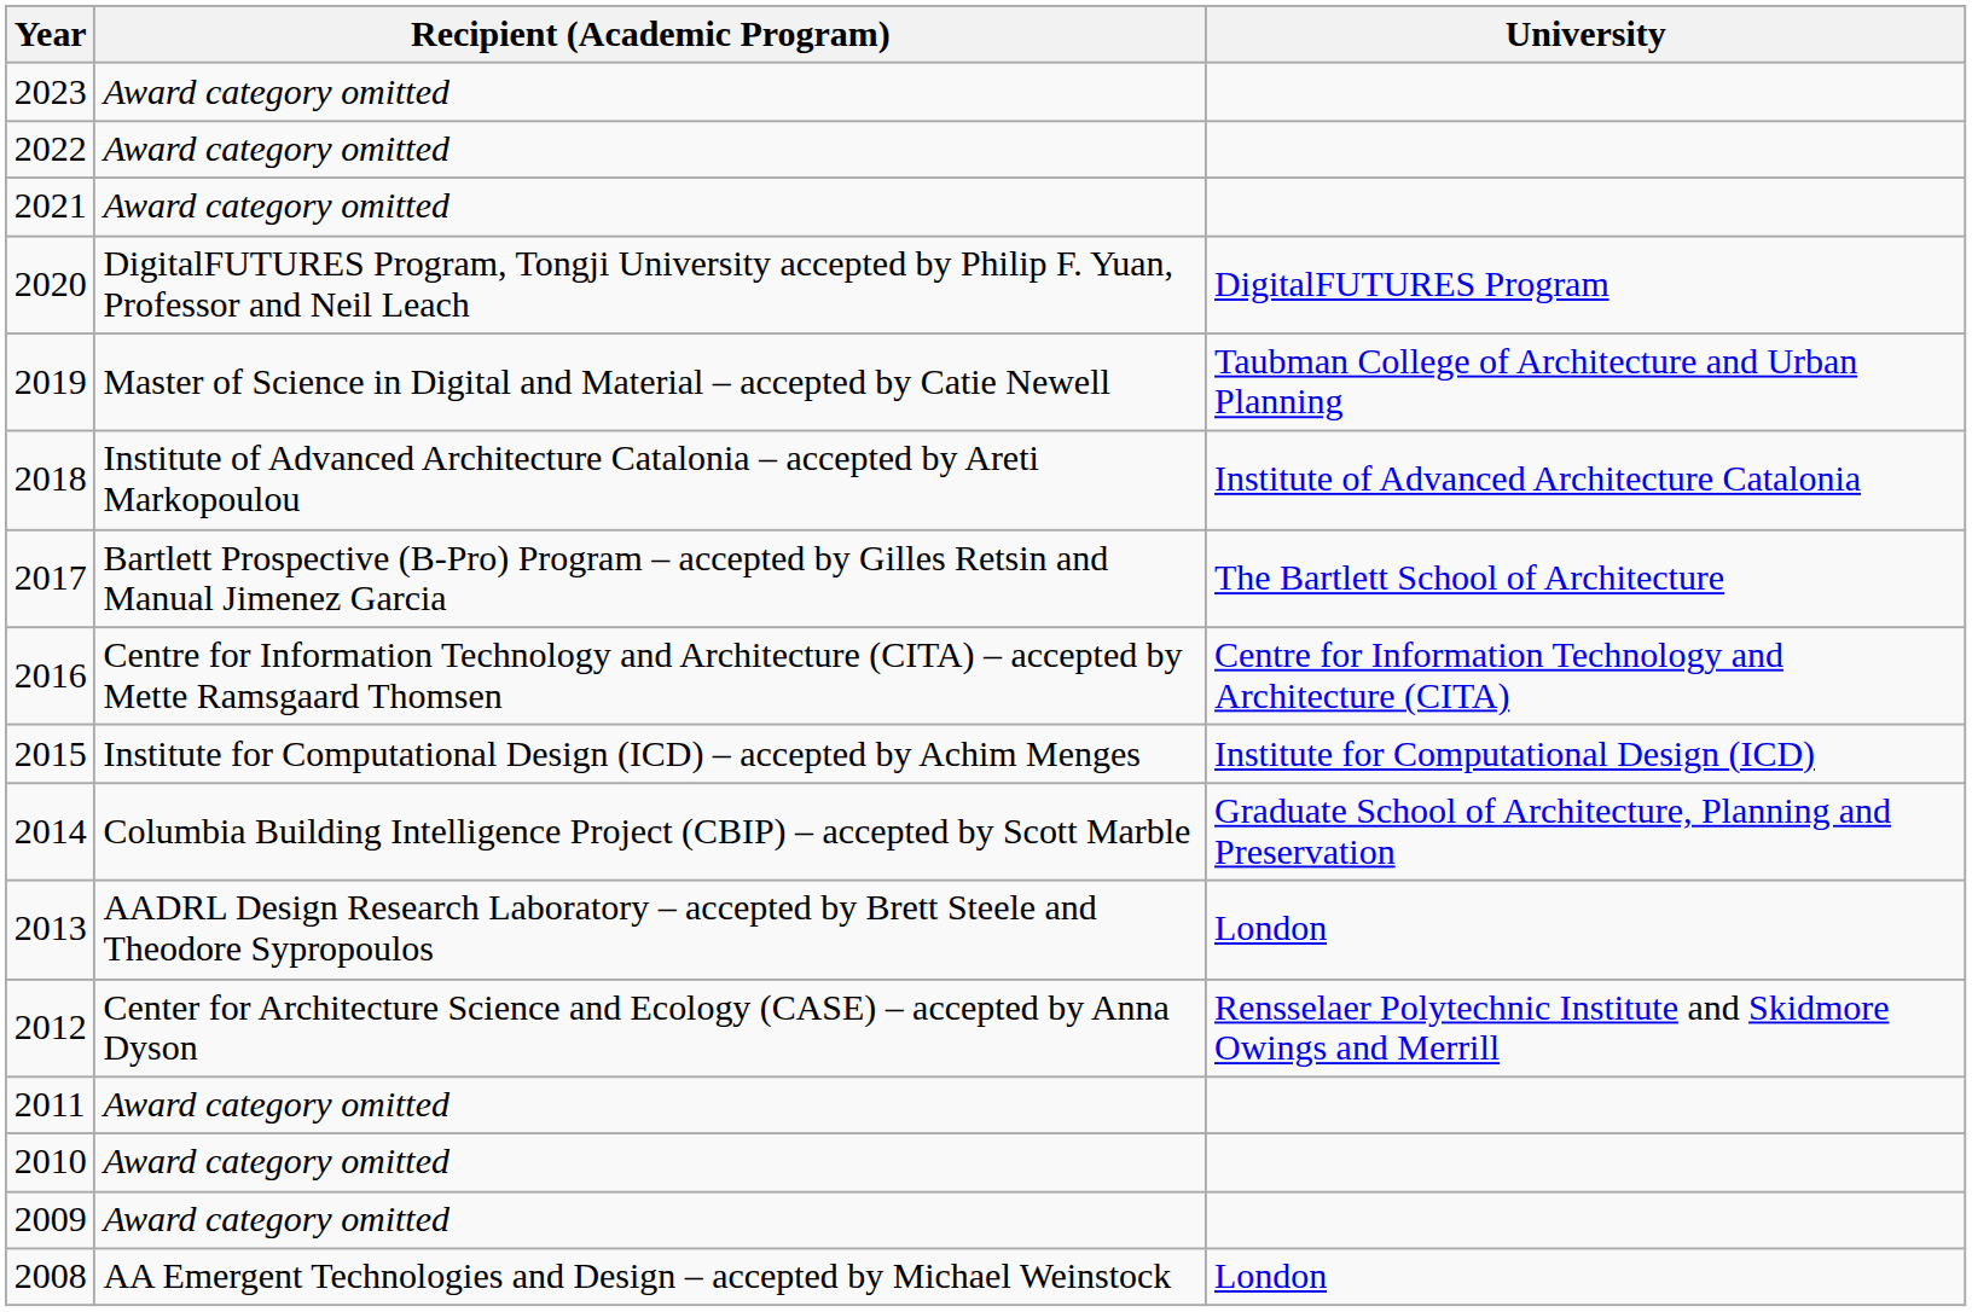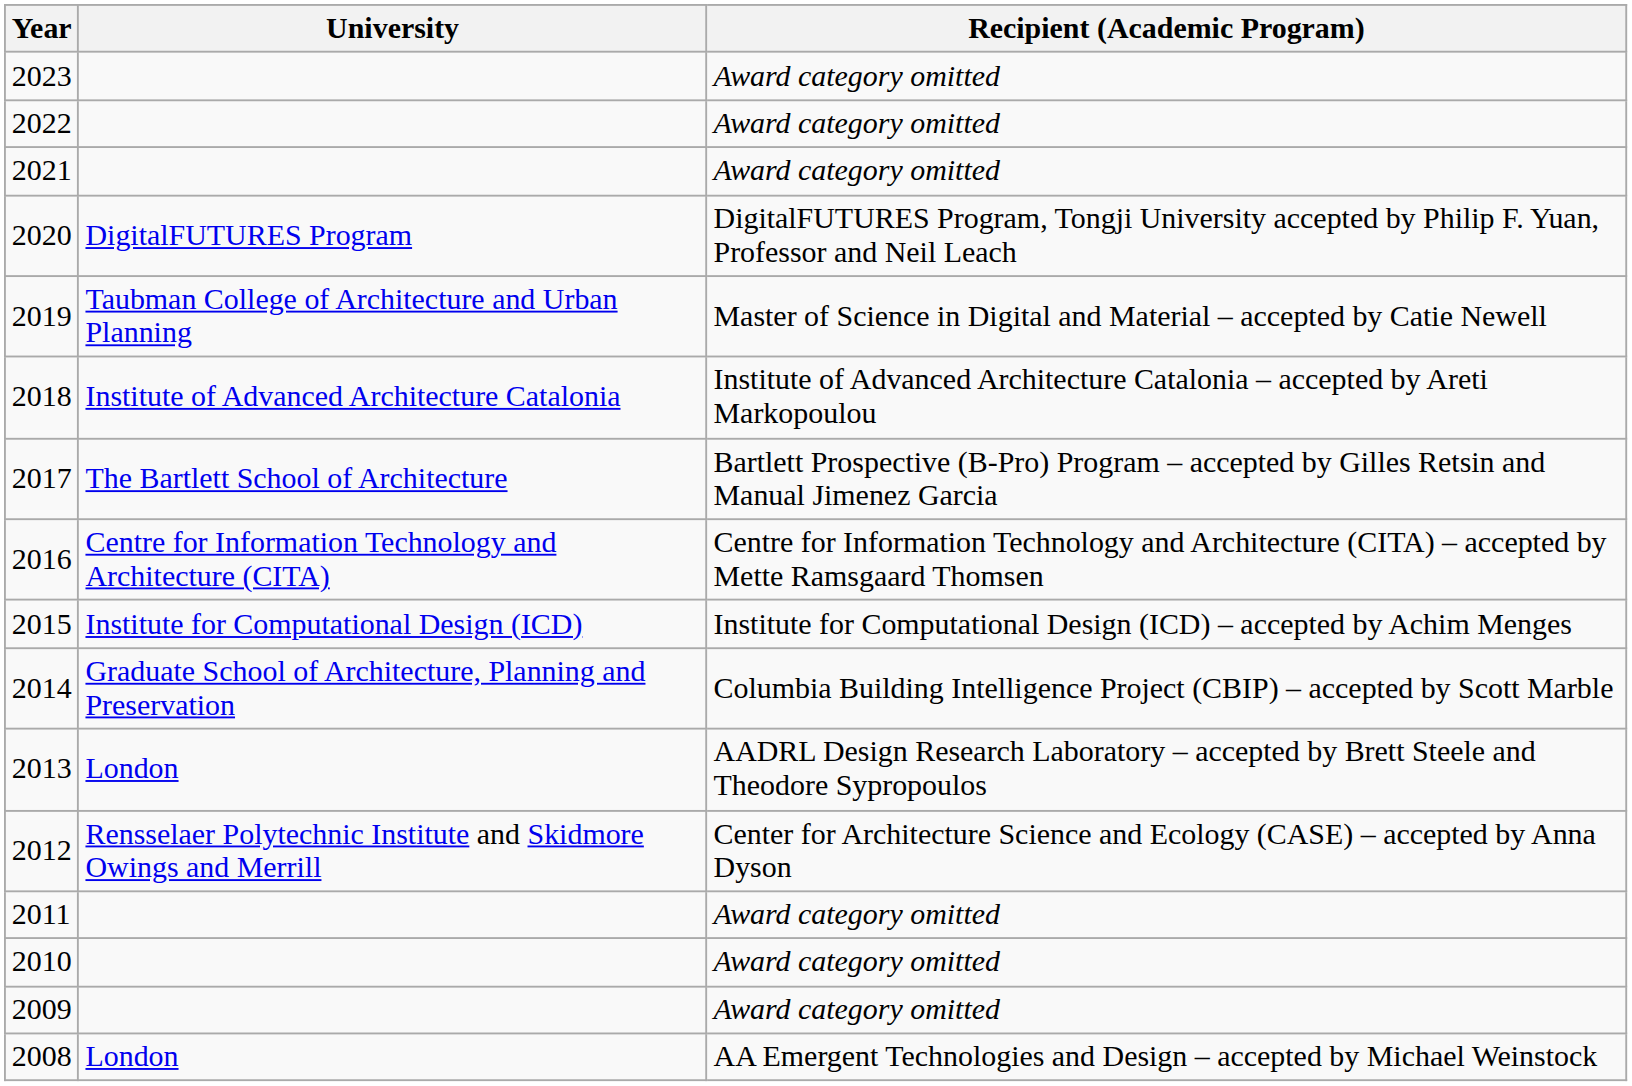columns swapped: Recipient (Academic Program) <-> University
